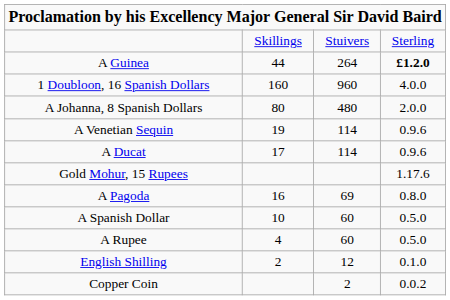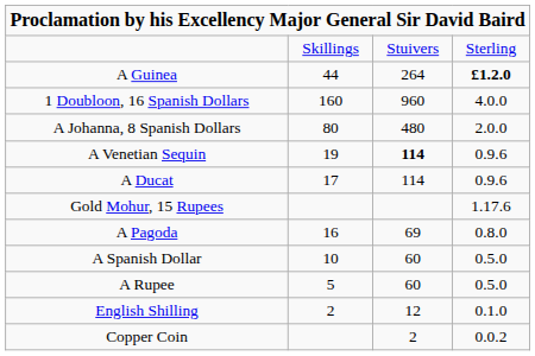A Venetian Sequin | column 3: normal -> bold
A Rupee | column 2: 4 -> 5
